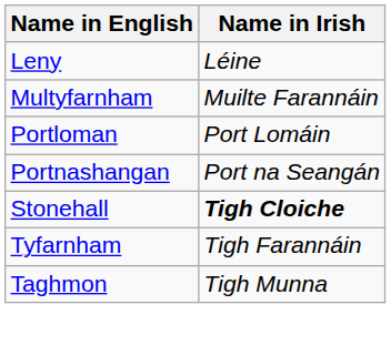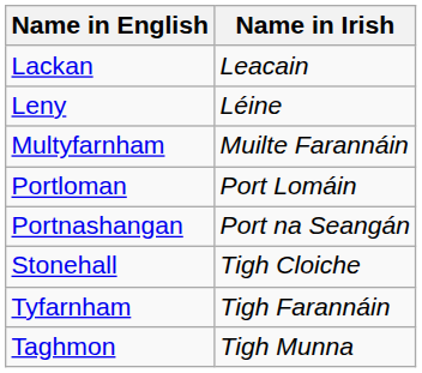+ row: Lackan | Leacain
Stonehall | Name in Irish: bold -> normal
